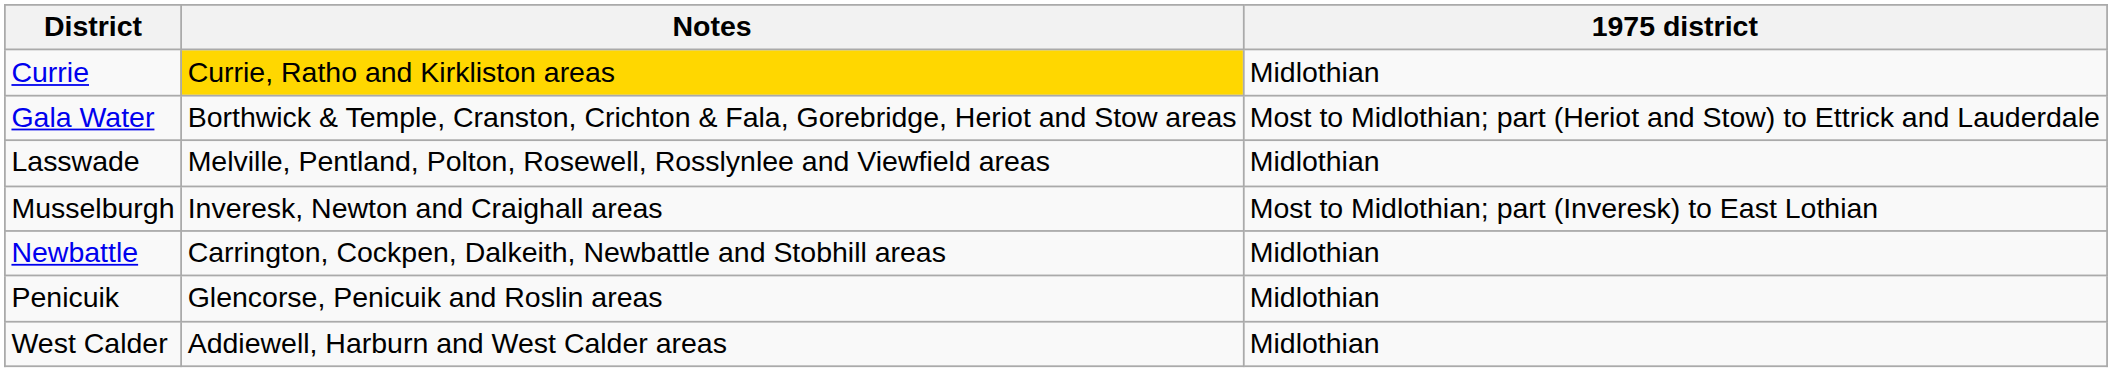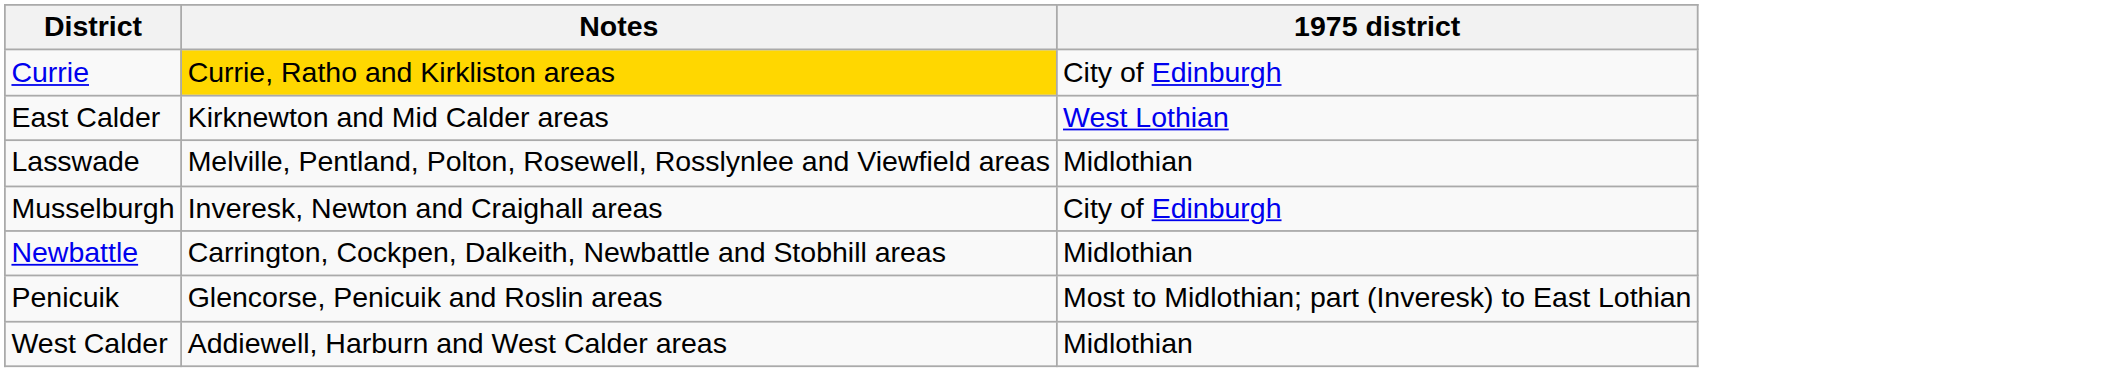Currie | 1975 district: Midlothian -> City of Edinburgh
+ row: East Calder | Kirknewton and Mid Calder areas | West Lothian
- row: Gala Water | Borthwick & Temple, Cranston, Crichton & Fala, Gorebridge, Heriot and Stow areas | Most to Midlothian; part (Heriot and Stow) to Ettrick and Lauderdale
Musselburgh | 1975 district: Most to Midlothian; part (Inveresk) to East Lothian -> City of Edinburgh
Penicuik | 1975 district: Midlothian -> Most to Midlothian; part (Inveresk) to East Lothian
